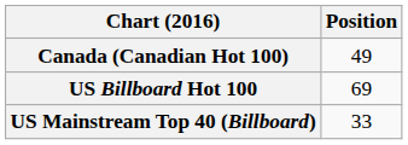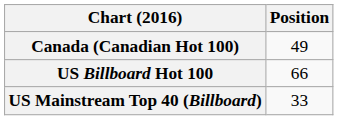US Billboard Hot 100 | Position: 69 -> 66
